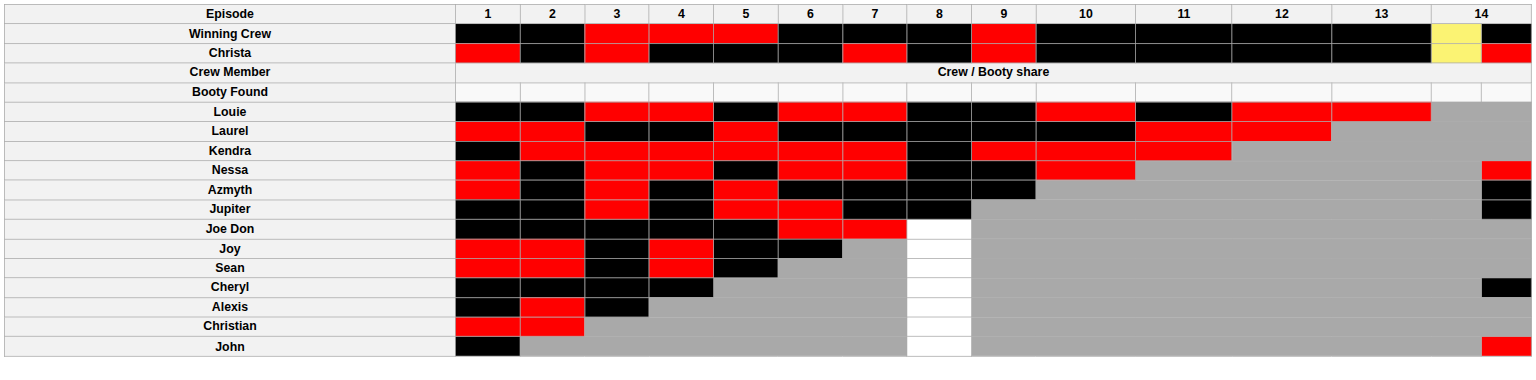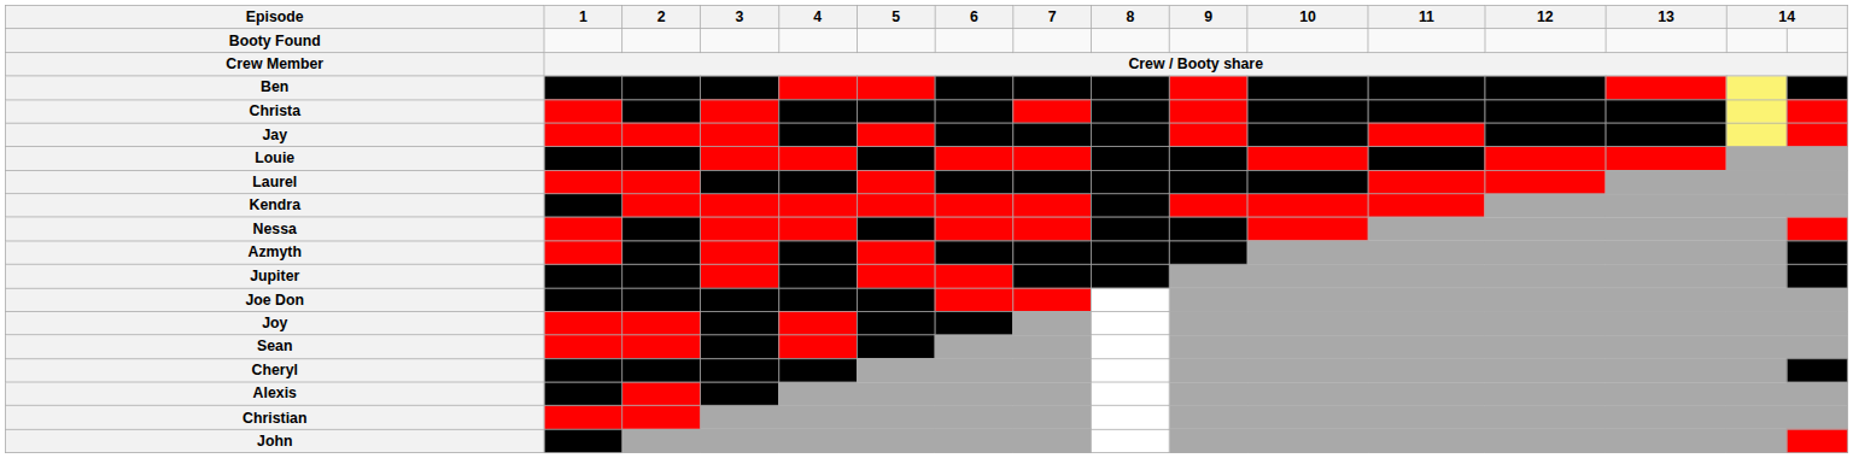- row: Winning Crew
rows swapped: Booty Found <-> Christa
+ row: Ben
+ row: Jay
